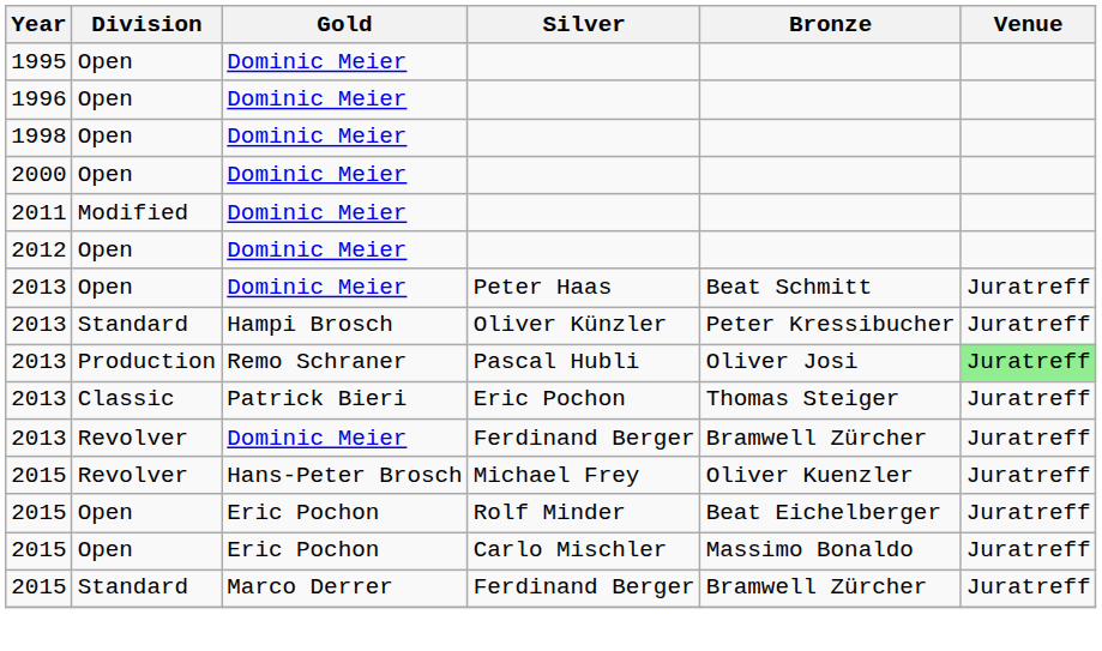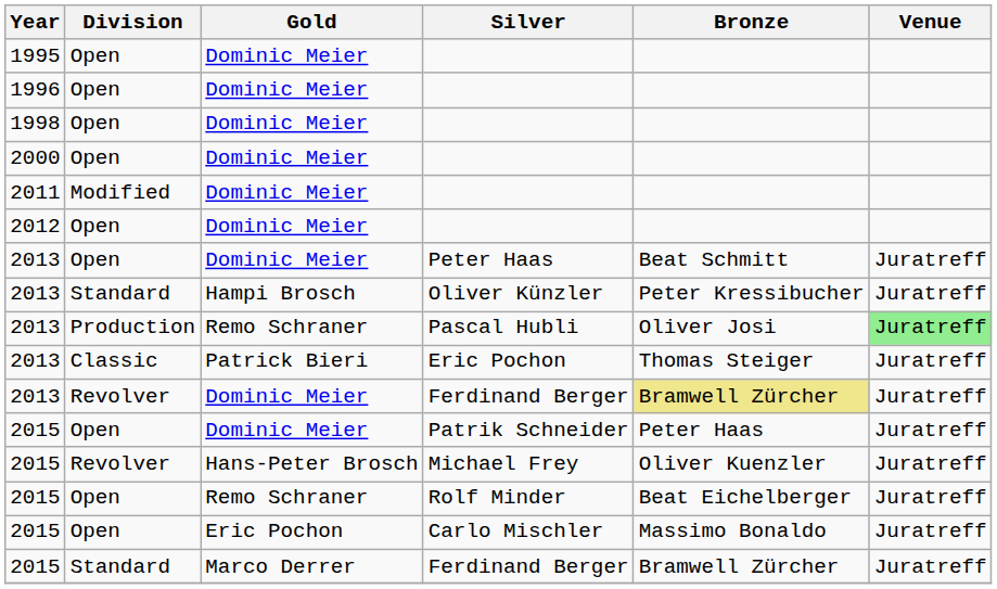2013 / Ferdinand Berger | Bronze: no background -> khaki background
+ row: 2015 | Open | Dominic Meier | Patrik Schneider | Peter Haas | Juratreff
Rolf Minder | Gold: Eric Pochon -> Remo Schraner
